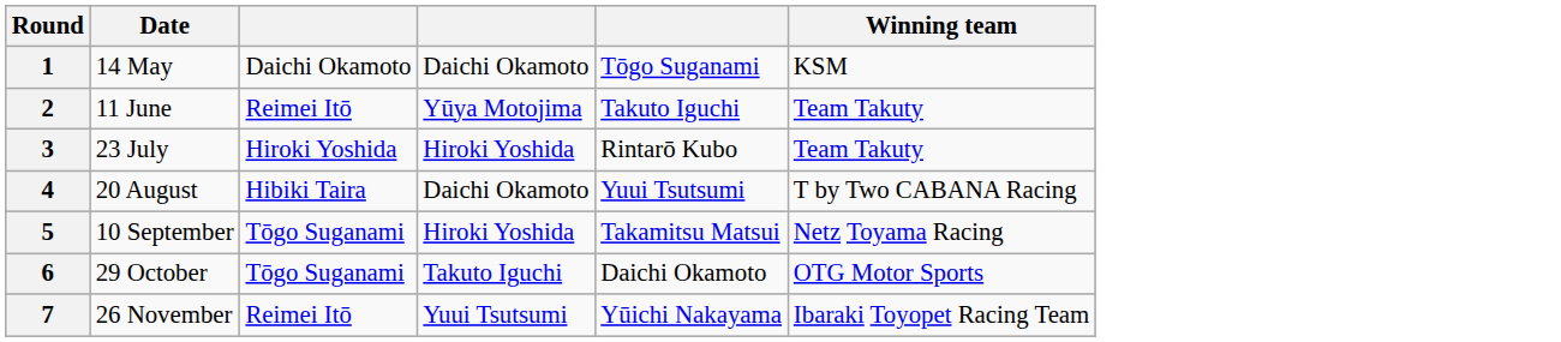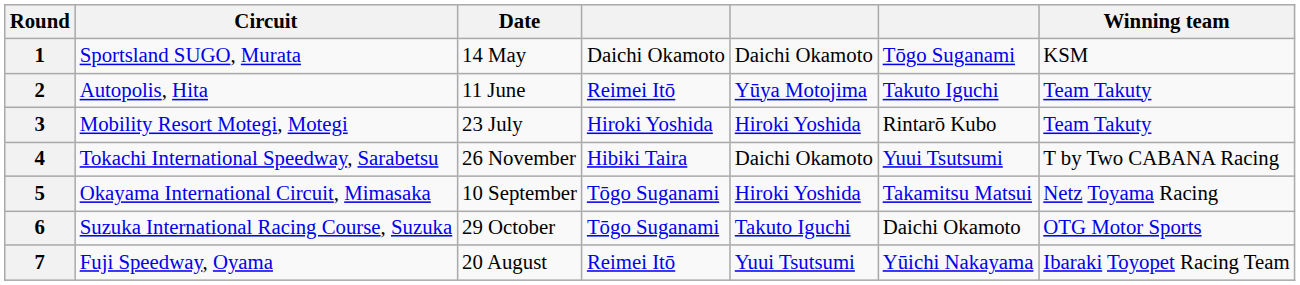+ column: Circuit | Sportsland SUGO, Murata | Autopolis, Hita | Mobility Resort Motegi, Motegi | Tokachi International Speedway, Sarabetsu | Okayama International Circuit, Mimasaka | Suzuka International Racing Course, Suzuka | Fuji Speedway, Oyama
4 | Date: 20 August -> 26 November
7 | Date: 26 November -> 20 August
